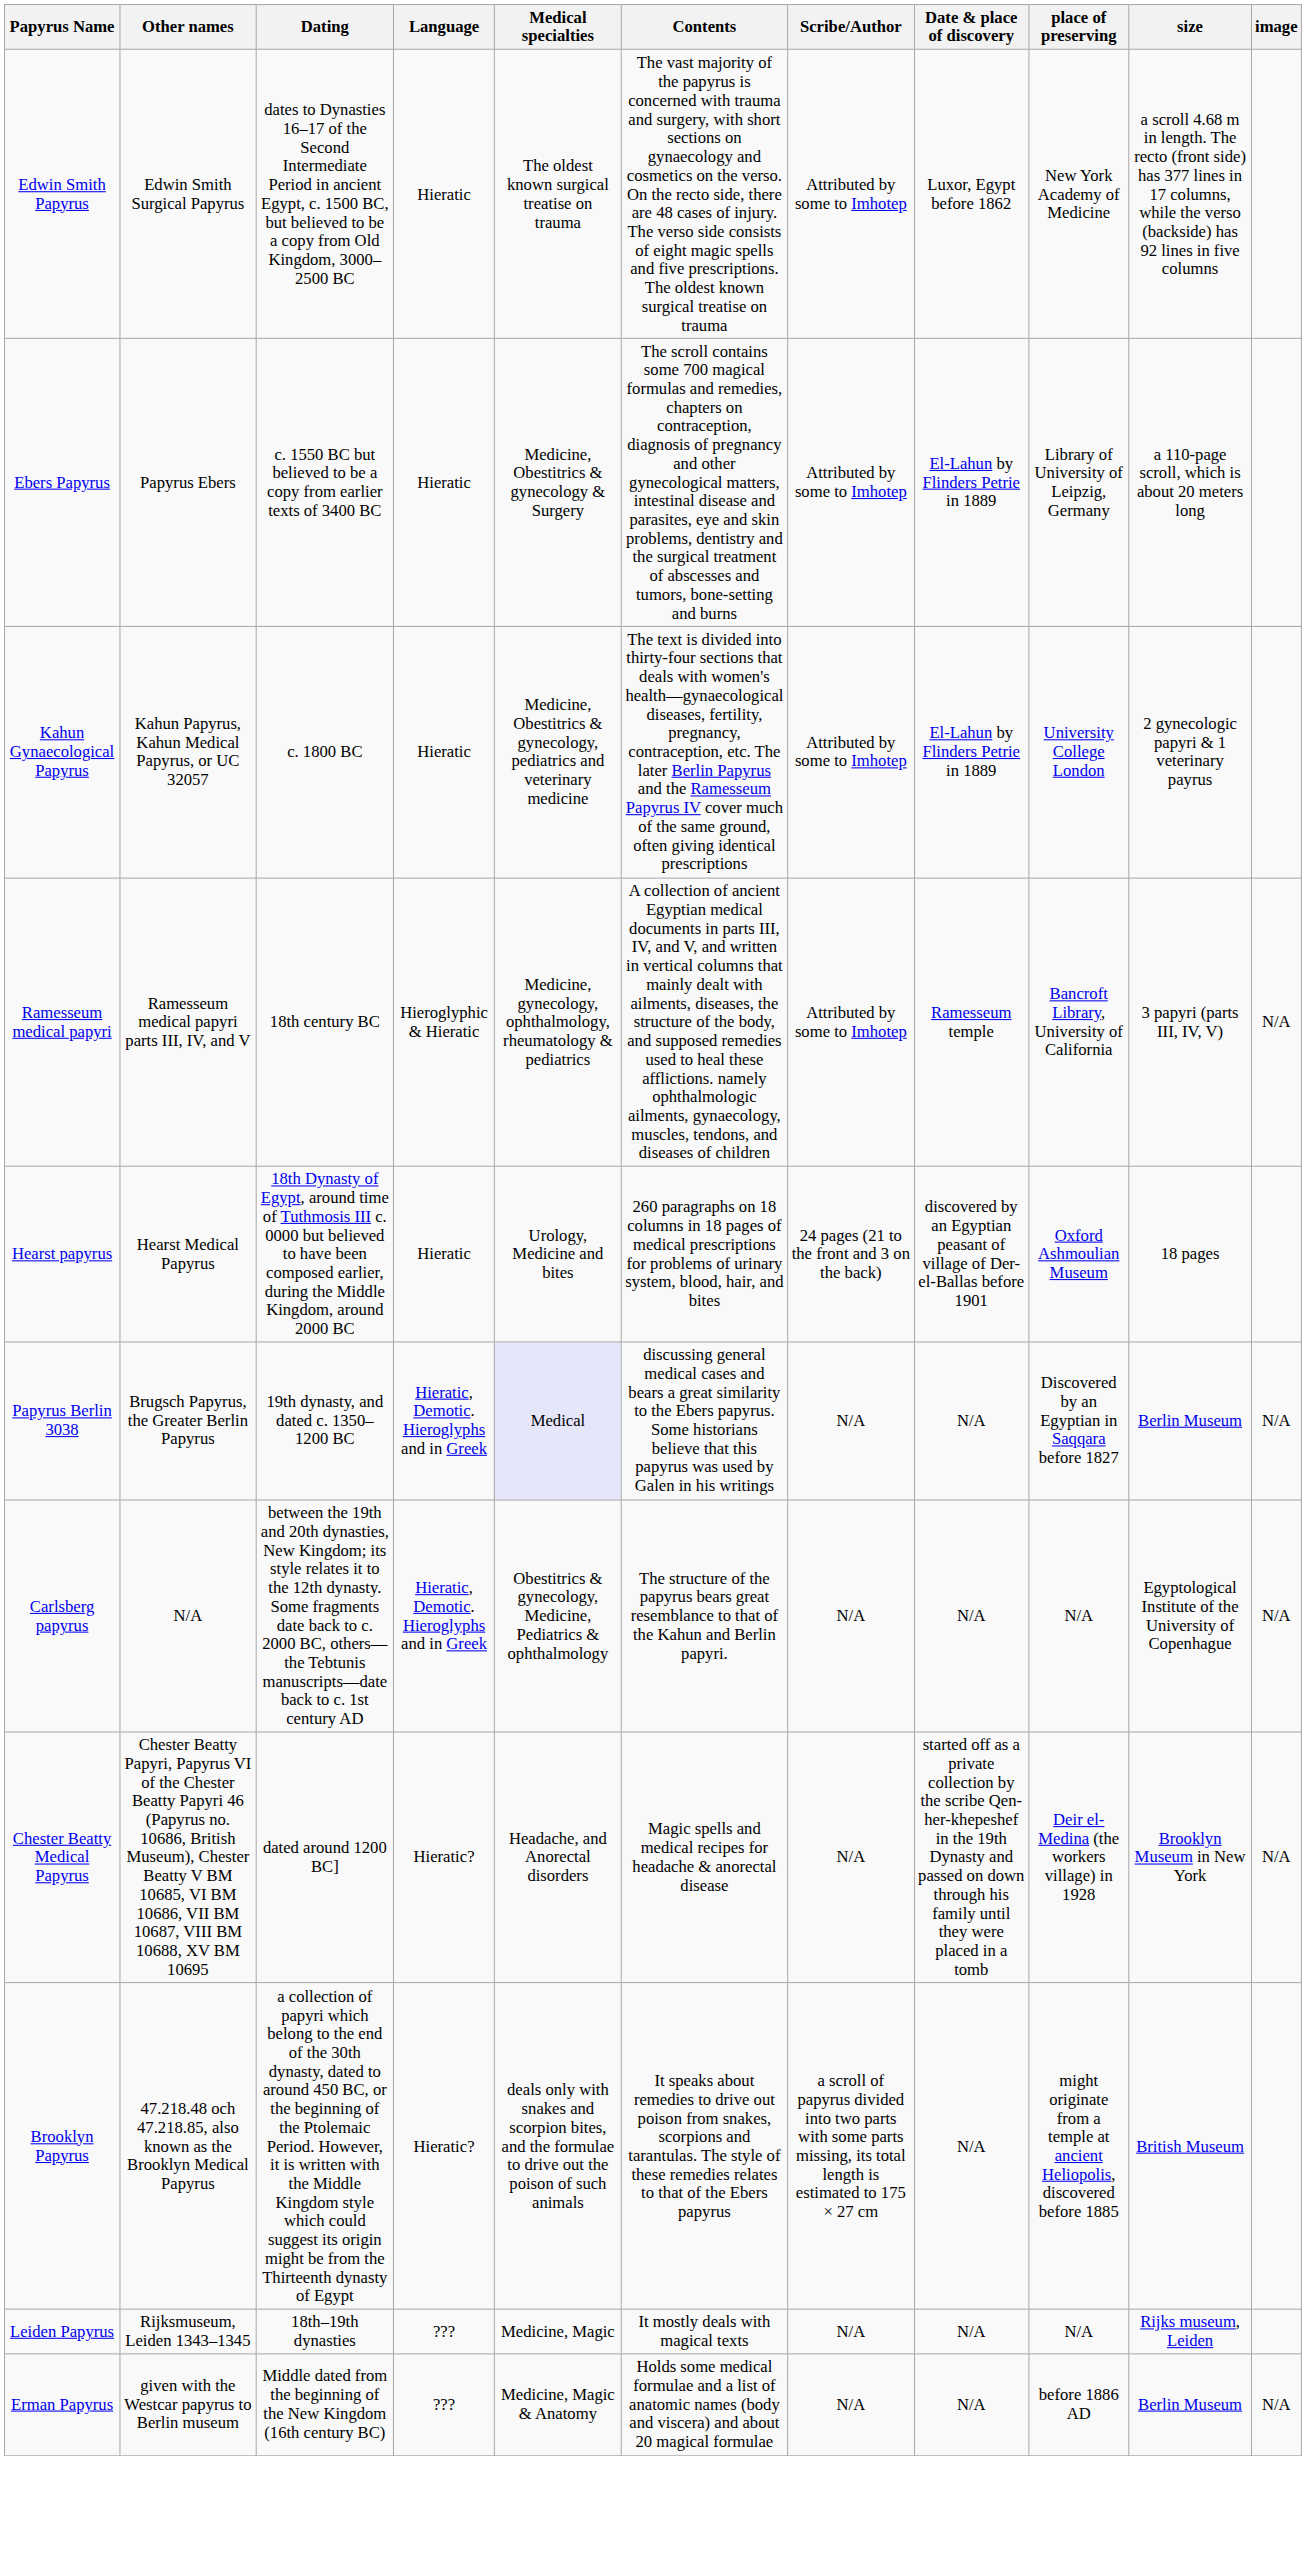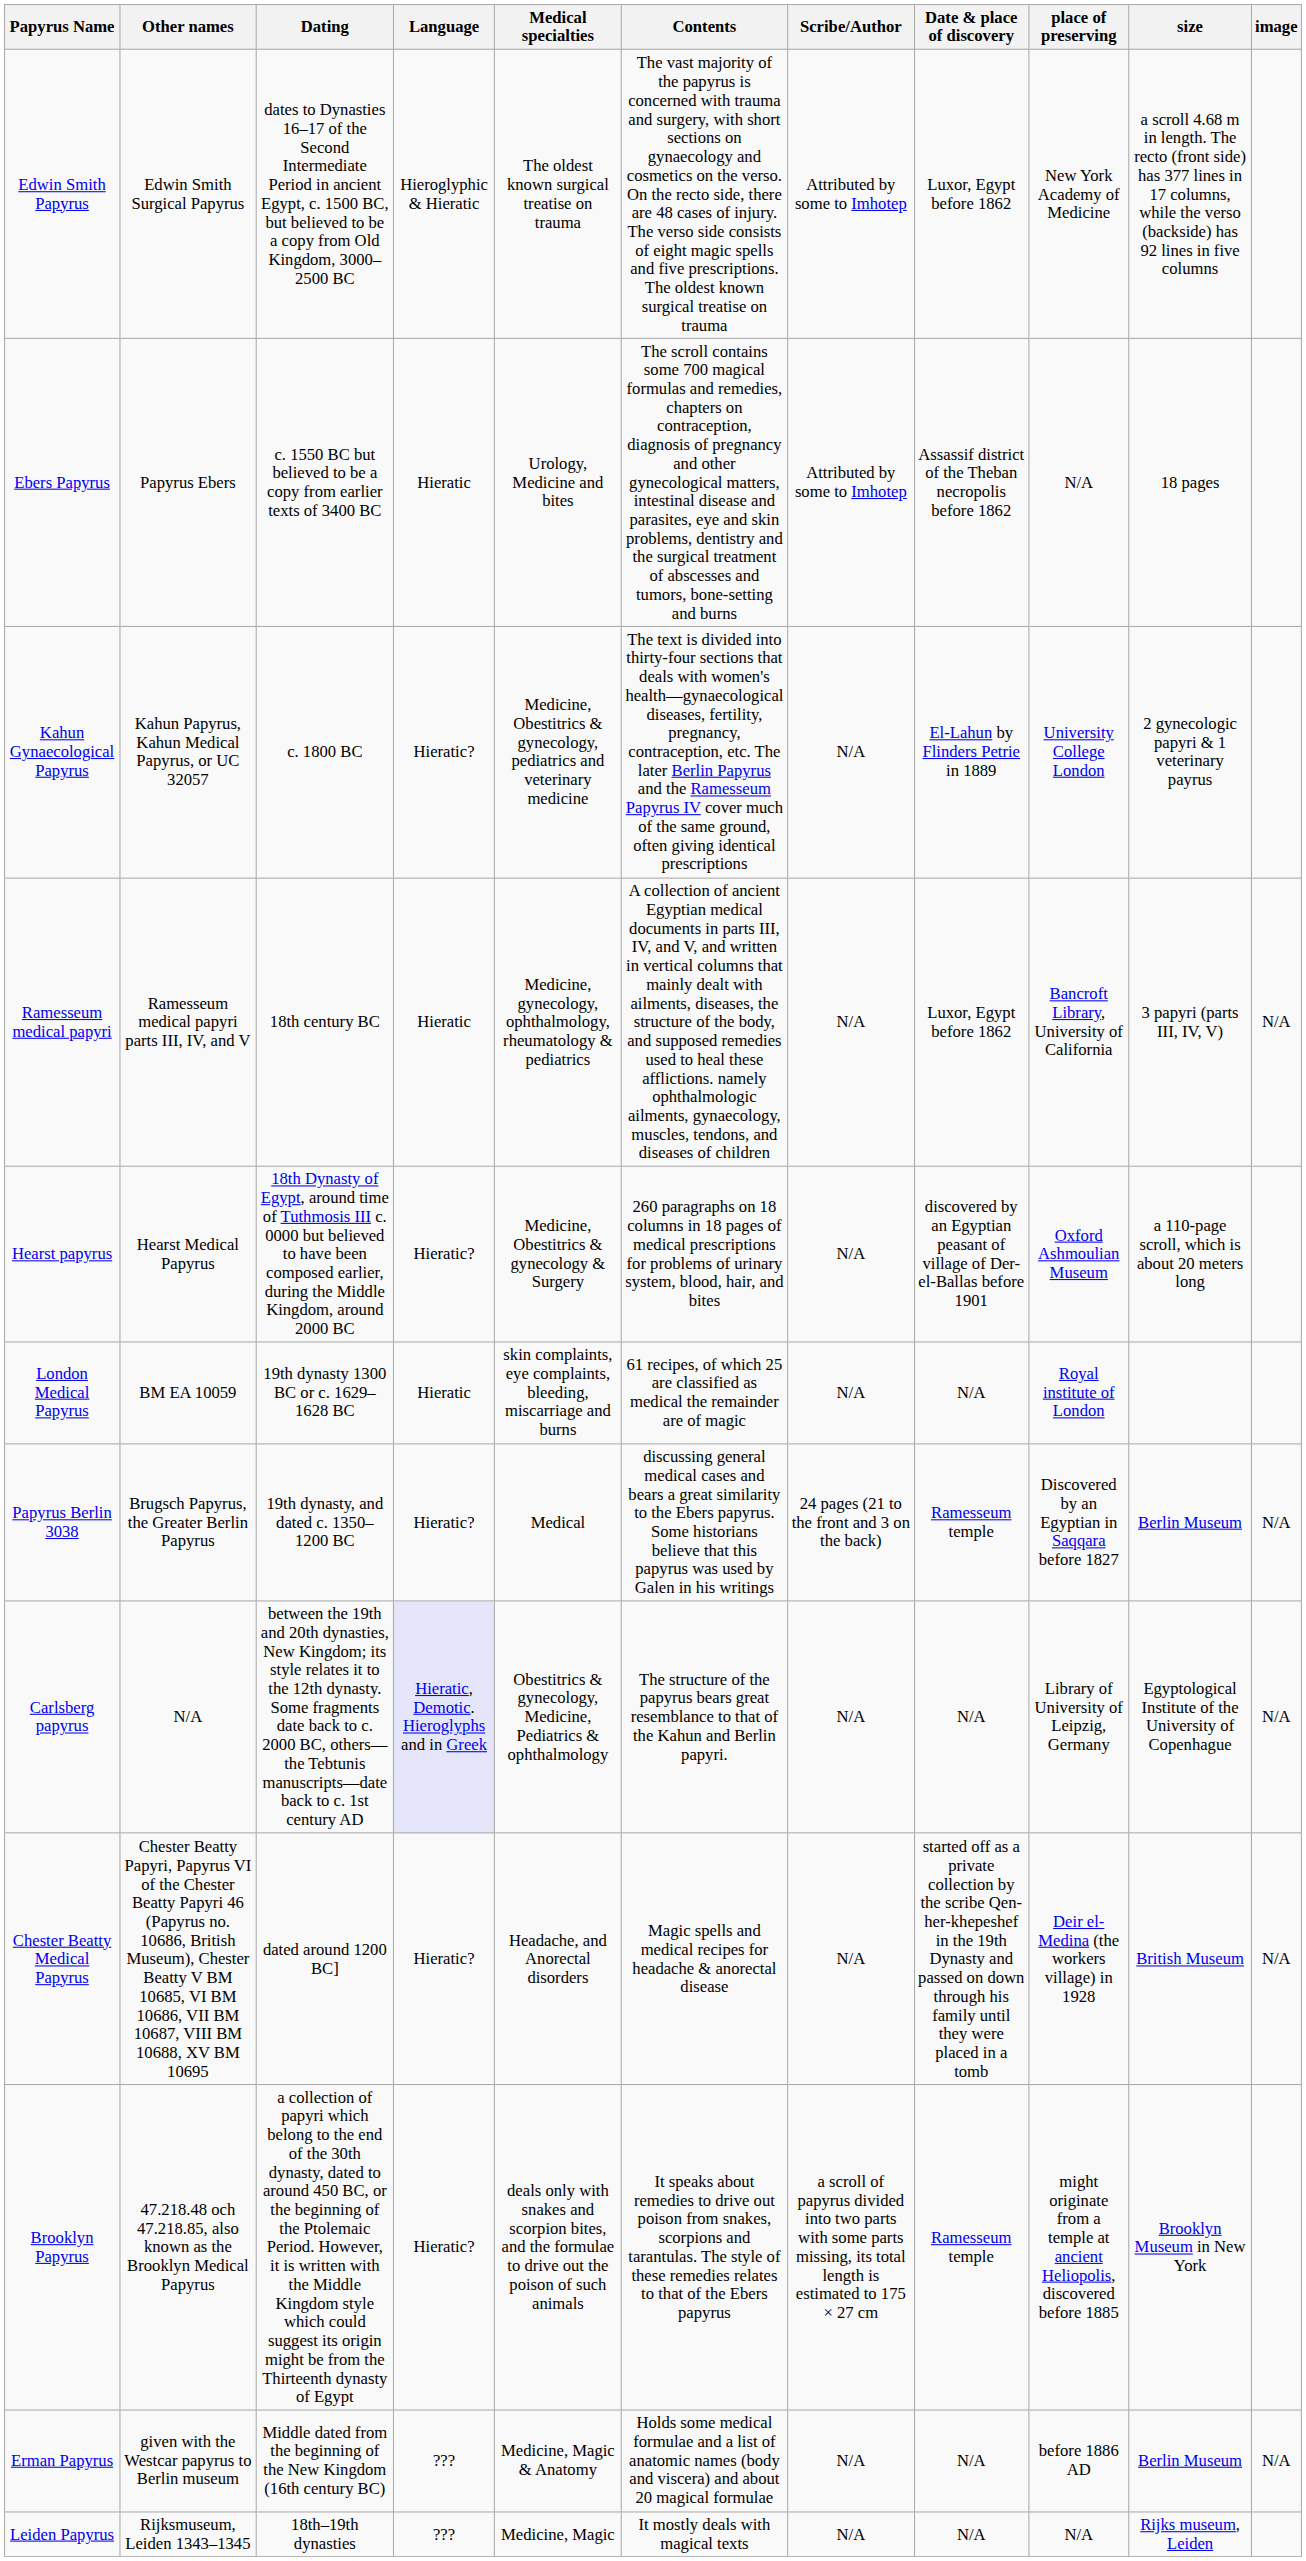Edwin Smith Papyrus | Language: Hieratic -> Hieroglyphic & Hieratic
Ebers Papyrus | Medical specialties: Medicine, Obestitrics & gynecology & Surgery -> Urology, Medicine and bites
Ebers Papyrus | Date & place of discovery: El-Lahun by Flinders Petrie in 1889 -> Assassif district of the Theban necropolis before 1862
Ebers Papyrus | place of preserving: Library of University of Leipzig, Germany -> N/A
Ebers Papyrus | size: a 110-page scroll, which is about 20 meters long -> 18 pages
Kahun Gynaecological Papyrus | Language: Hieratic -> Hieratic?
Kahun Gynaecological Papyrus | Scribe/Author: Attributed by some to Imhotep -> N/A
Ramesseum medical papyri | Language: Hieroglyphic & Hieratic -> Hieratic
Ramesseum medical papyri | Scribe/Author: Attributed by some to Imhotep -> N/A
Ramesseum medical papyri | Date & place of discovery: Ramesseum temple -> Luxor, Egypt before 1862
Hearst papyrus | Language: Hieratic -> Hieratic?
Hearst papyrus | Medical specialties: Urology, Medicine and bites -> Medicine, Obestitrics & gynecology & Surgery
Hearst papyrus | Scribe/Author: 24 pages (21 to the front and 3 on the back) -> N/A
Hearst papyrus | size: 18 pages -> a 110-page scroll, which is about 20 meters long
+ row: London Medical Papyrus | BM EA 10059 | 19th dynasty 1300 BC or c. 1629–1628 BC | Hieratic | skin complaints, eye complaints, bleeding, miscarriage and burns | 61 recipes, of which 25 are classified as medical the remainder are of magic | N/A | N/A | Royal institute of London
Papyrus Berlin 3038 | Language: Hieratic, Demotic. Hieroglyphs and in Greek -> Hieratic?
Papyrus Berlin 3038 | Medical specialties: lavender background -> no background
Papyrus Berlin 3038 | Scribe/Author: N/A -> 24 pages (21 to the front and 3 on the back)
Papyrus Berlin 3038 | Date & place of discovery: N/A -> Ramesseum temple
Carlsberg papyrus | Language: no background -> lavender background
Carlsberg papyrus | place of preserving: N/A -> Library of University of Leipzig, Germany
Chester Beatty Medical Papyrus | size: Brooklyn Museum in New York -> British Museum
Brooklyn Papyrus | Date & place of discovery: N/A -> Ramesseum temple
Brooklyn Papyrus | size: British Museum -> Brooklyn Museum in New York
rows swapped: Erman Papyrus <-> Leiden Papyrus
